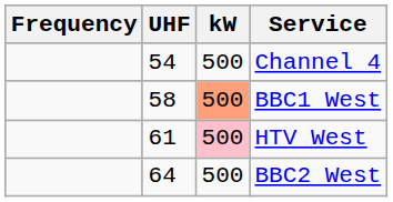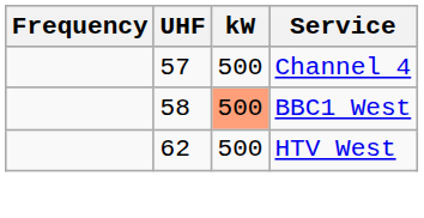Channel 4 | UHF: 54 -> 57
HTV West | UHF: 61 -> 62
HTV West | kW: pink background -> no background
- row: 64 | 500 | BBC2 West
